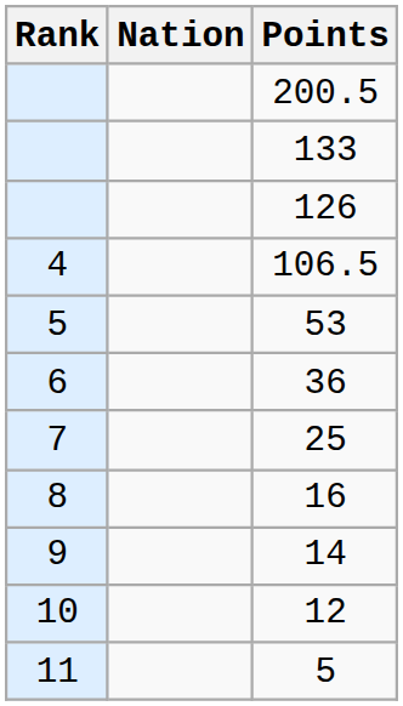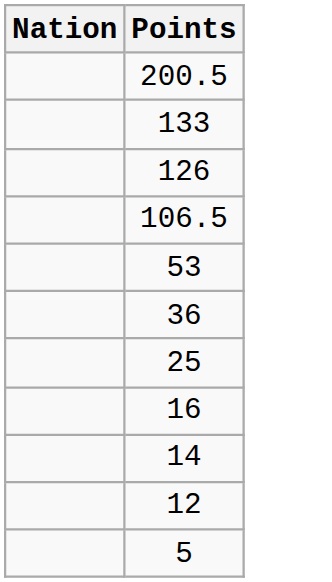- column: Rank | 4 | 5 | 6 | 7 | 8 | 9 | 10 | 11
